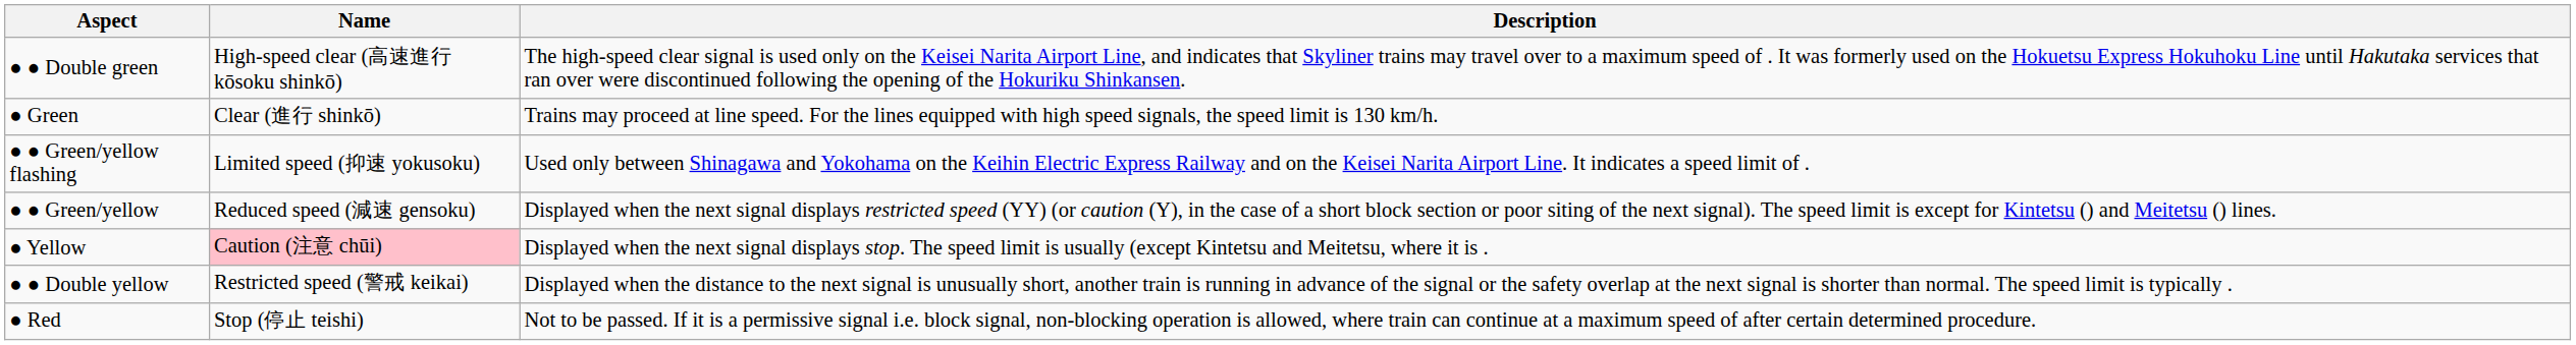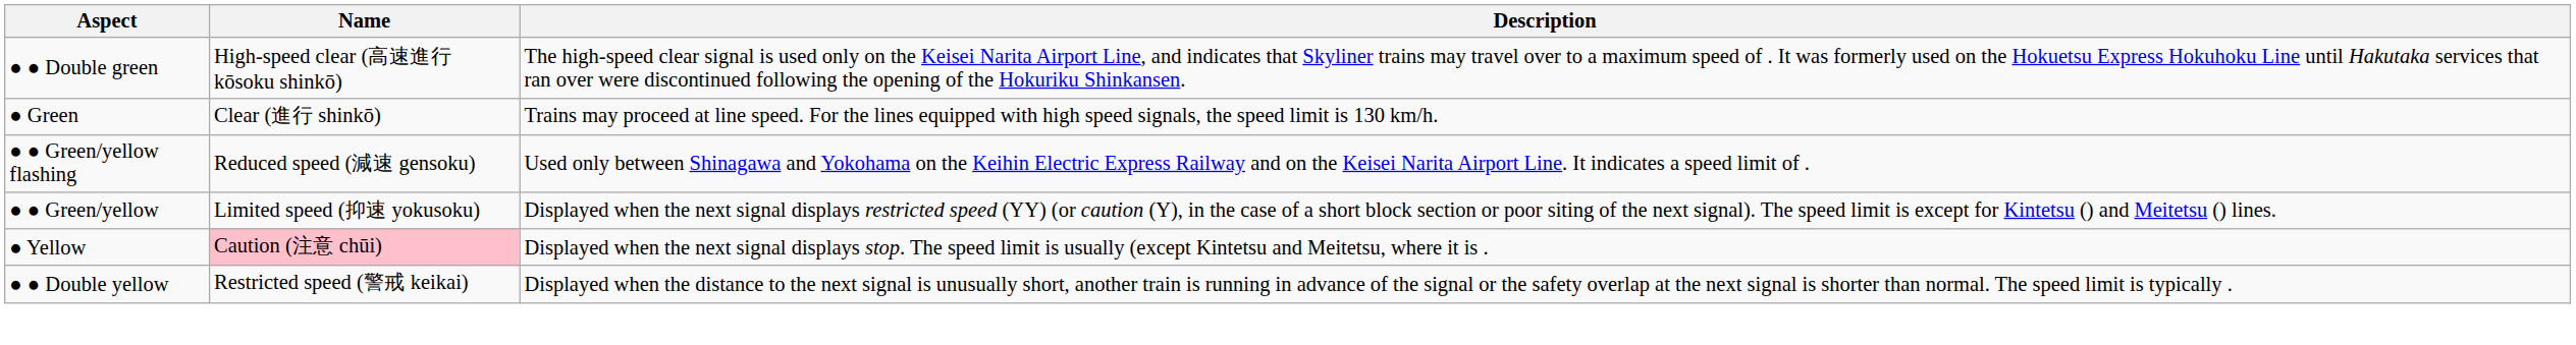● ● Green/yellow flashing | Name: Limited speed (抑速 yokusoku) -> Reduced speed (減速 gensoku)
● ● Green/yellow | Name: Reduced speed (減速 gensoku) -> Limited speed (抑速 yokusoku)
- row: ● Red | Stop (停止 teishi) | Not to be passed. If it is a permissive signal i.e. block signal, non-blocking operation is allowed, where train can continue at a maximum speed of after certain determined procedure.
